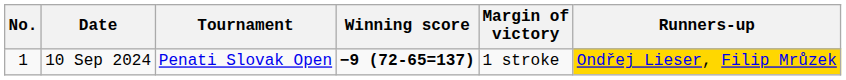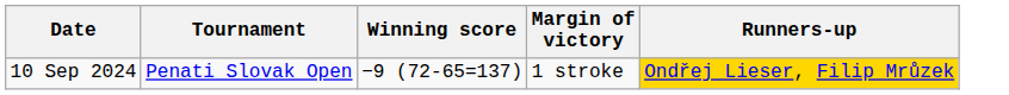- column: No. | 1
10 Sep 2024 | Winning score: bold -> normal
